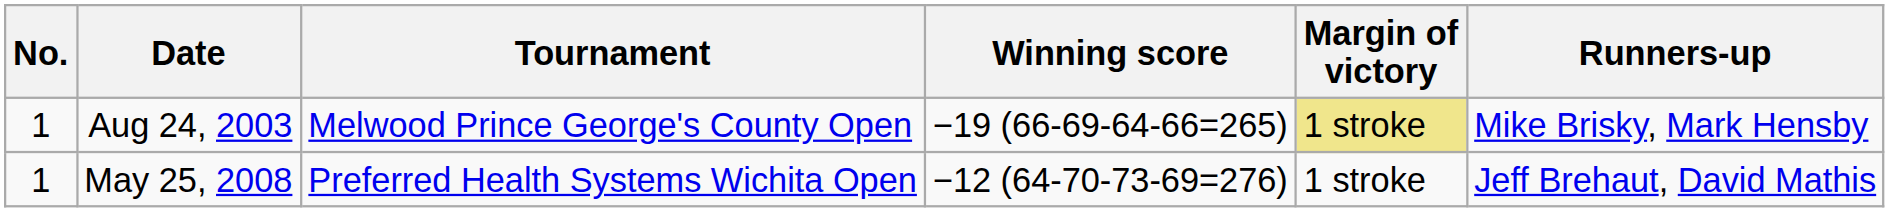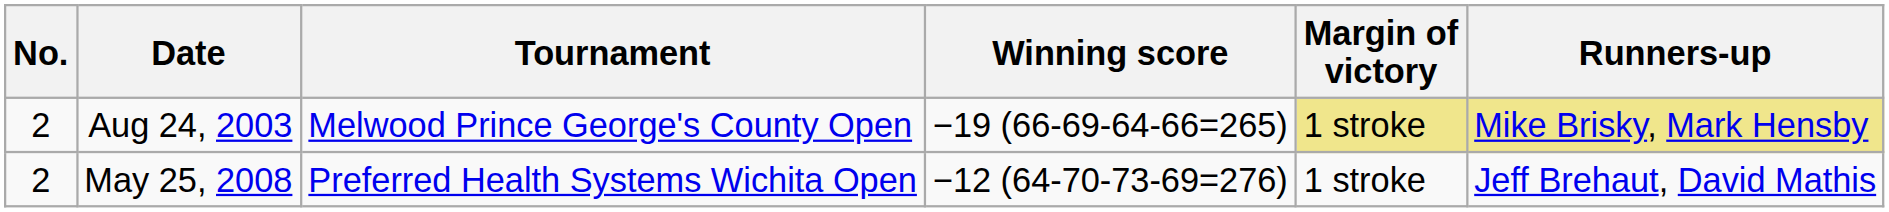Aug 24, 2003 | No.: 1 -> 2
Aug 24, 2003 | Runners-up: no background -> khaki background
May 25, 2008 | No.: 1 -> 2
